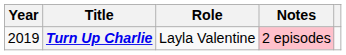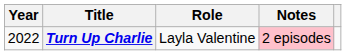Turn Up Charlie | Year: 2019 -> 2022
